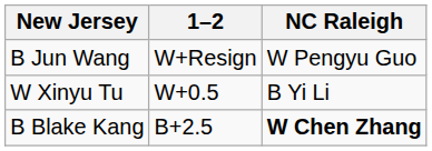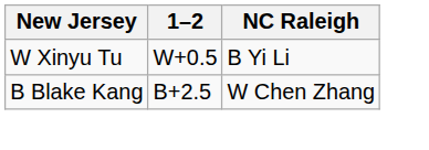- row: B Jun Wang | W+Resign | W Pengyu Guo
B Blake Kang | NC Raleigh: bold -> normal
